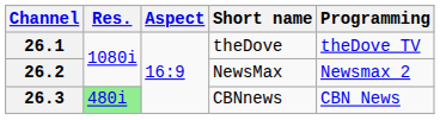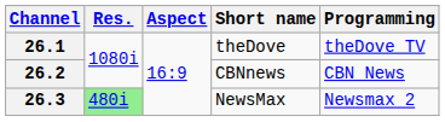26.2 | Short name: NewsMax -> CBNnews
26.2 | Programming: Newsmax 2 -> CBN News
26.3 | Short name: CBNnews -> NewsMax
26.3 | Programming: CBN News -> Newsmax 2
